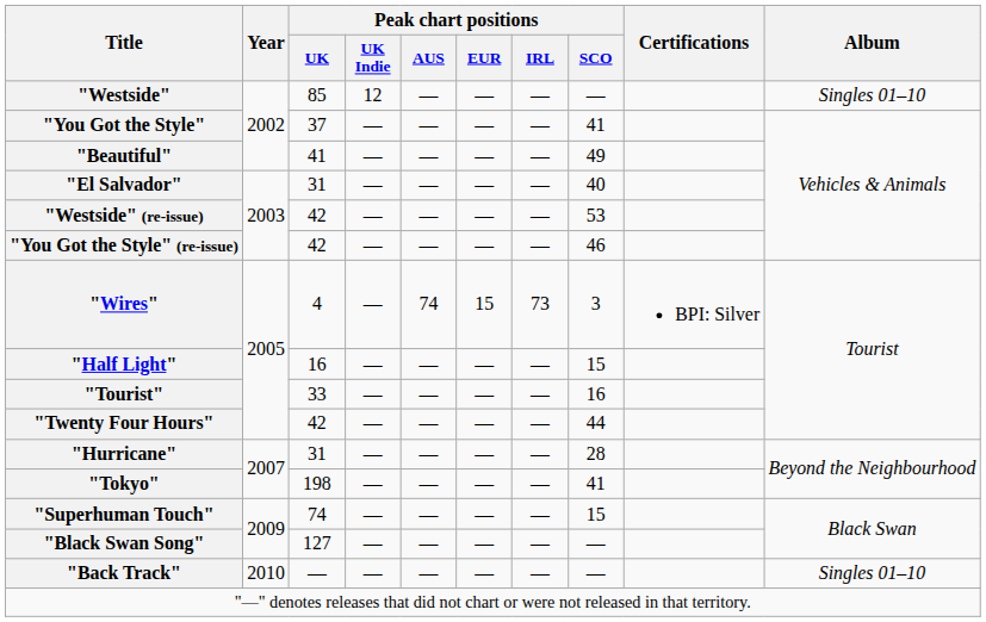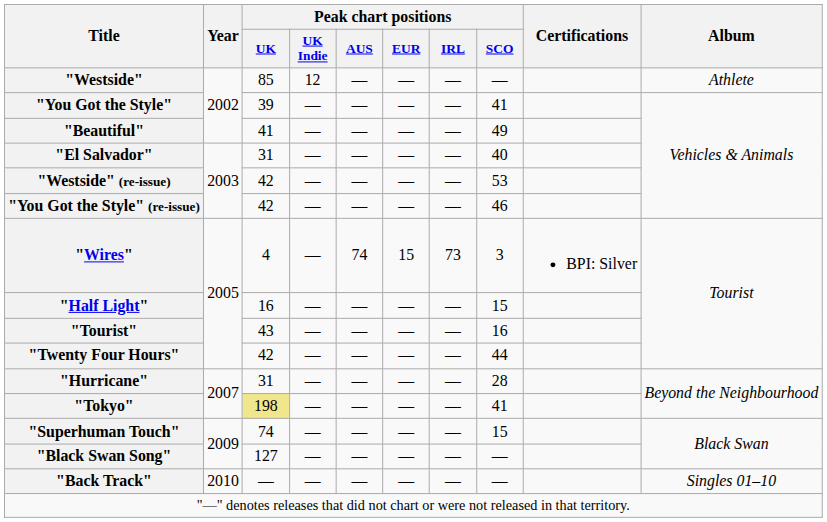"Westside" | Album: Singles 01–10 -> Athlete
"You Got the Style" | Peak chart positions / UK: 37 -> 39
"Tourist" | Peak chart positions / UK: 33 -> 43
"Tokyo" | Peak chart positions / UK: no background -> khaki background
